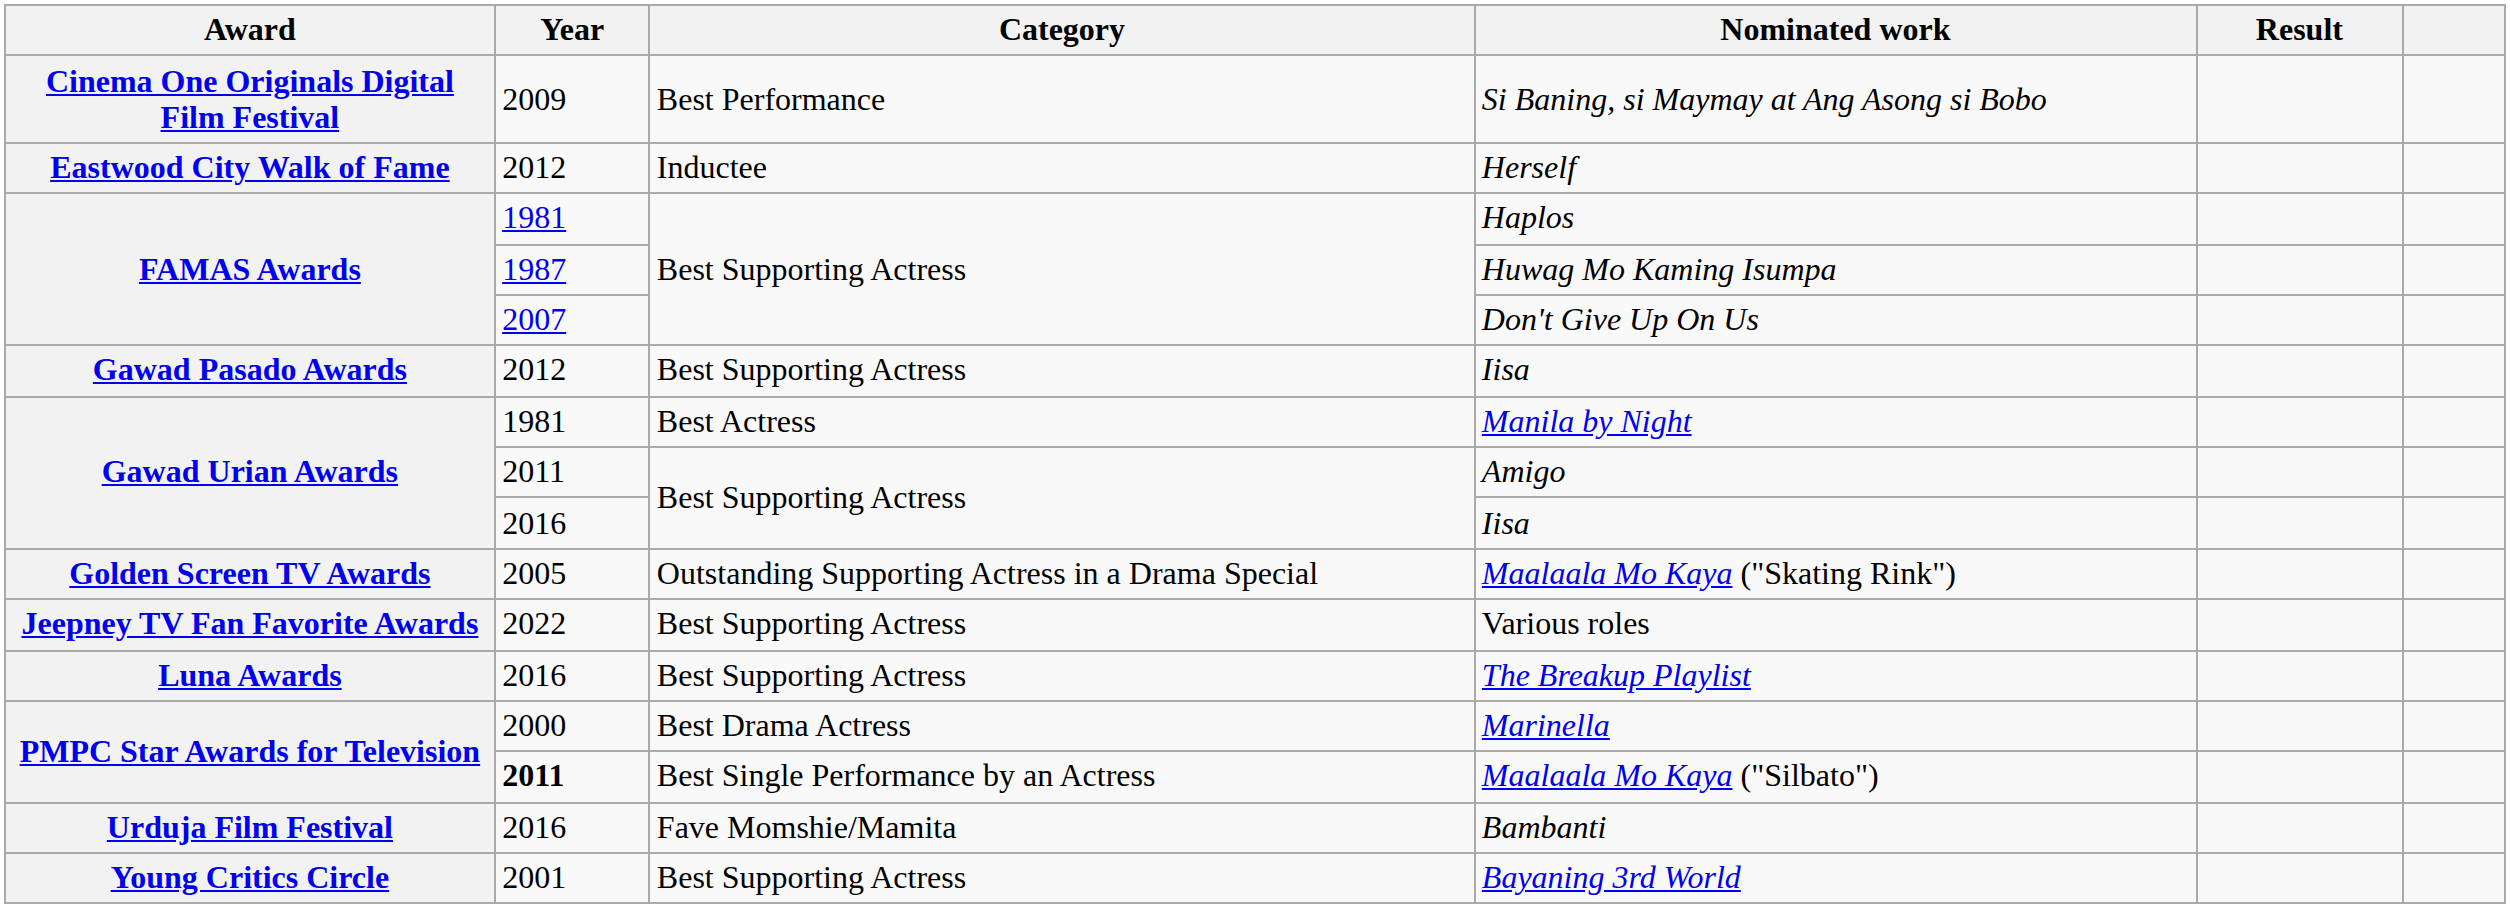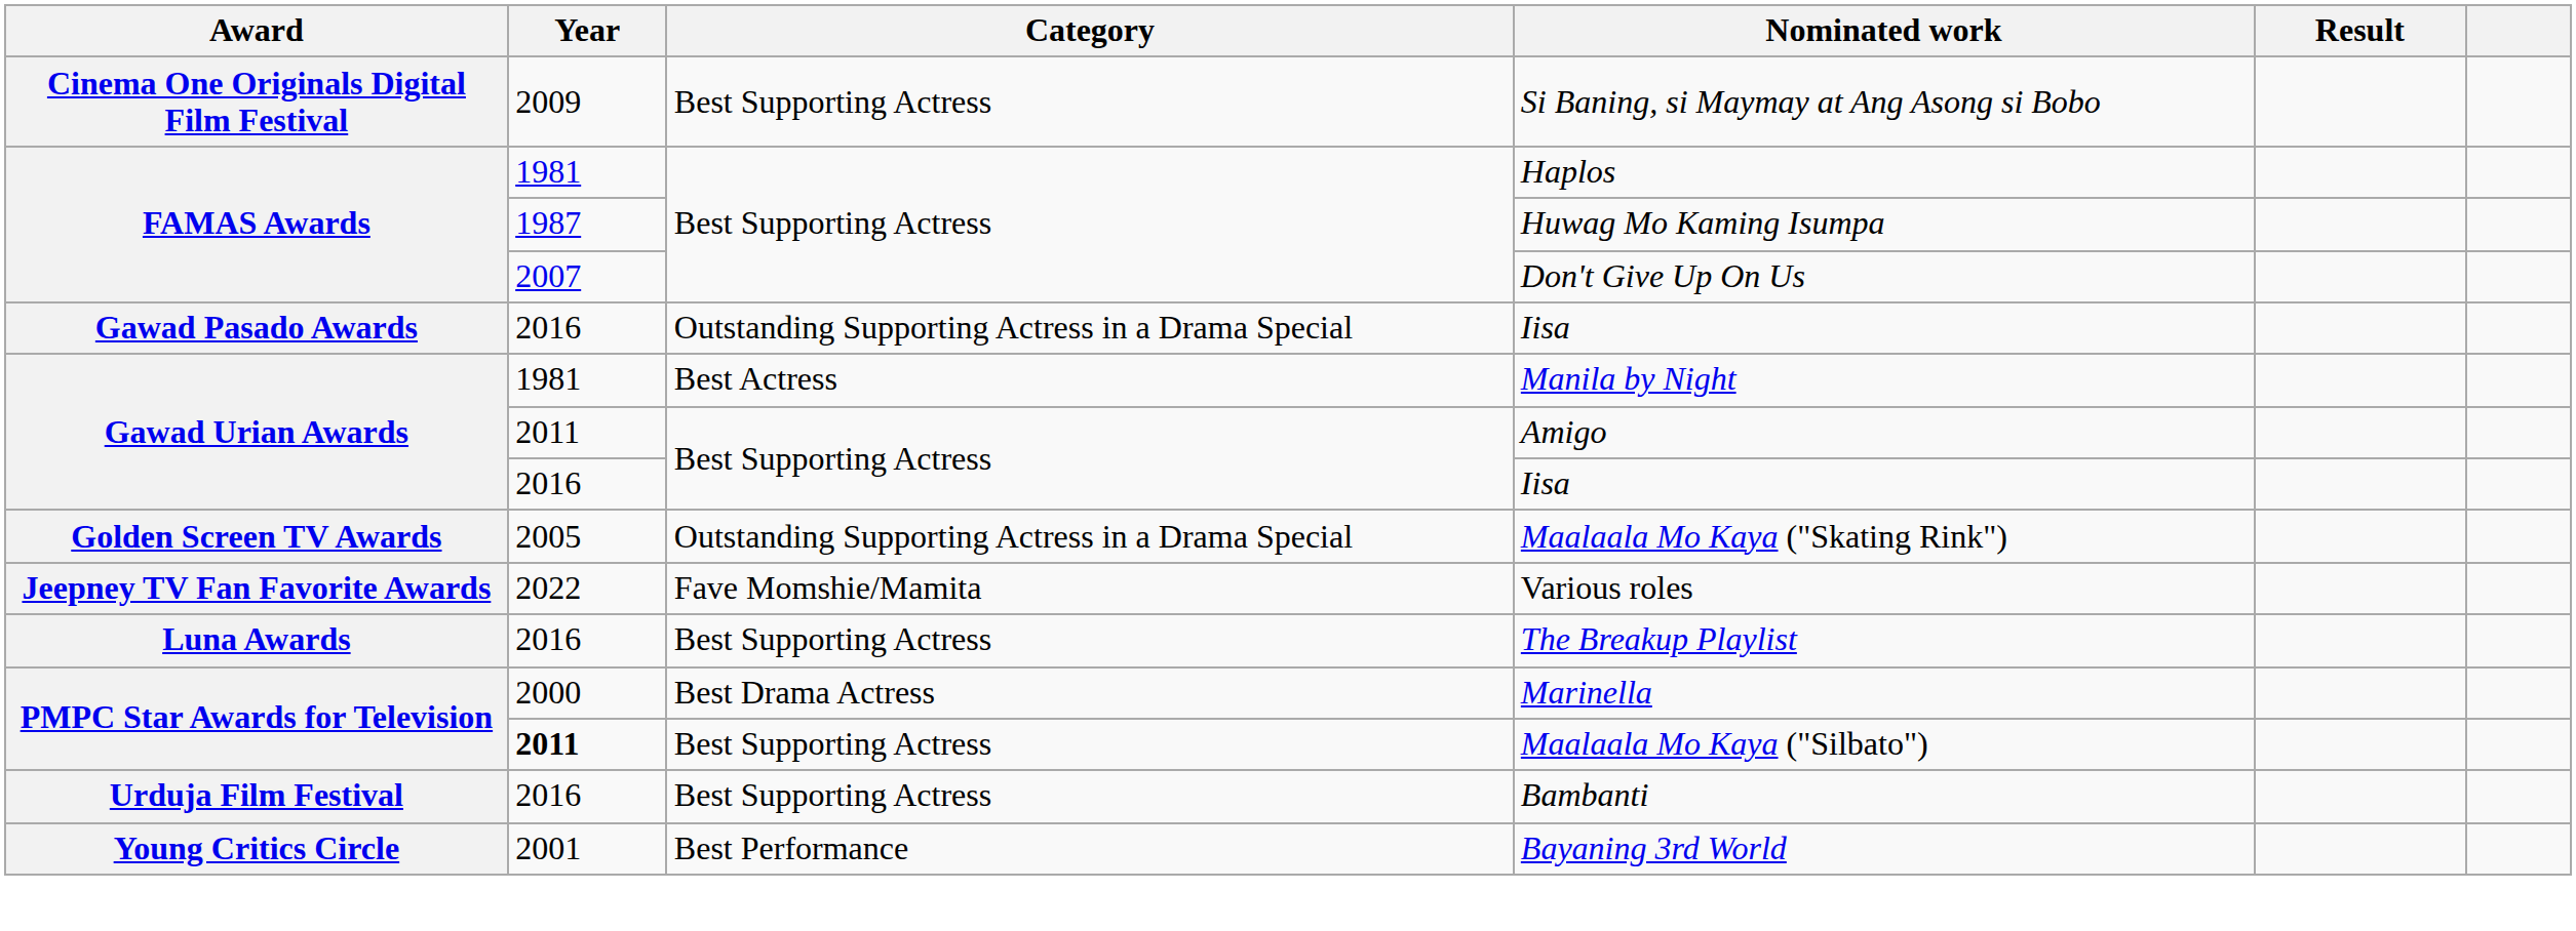Si Baning, si Maymay at Ang Asong si Bobo | Category: Best Performance -> Best Supporting Actress
- row: Eastwood City Walk of Fame | 2012 | Inductee | Herself
Gawad Pasado Awards / Iisa | Year: 2012 -> 2016
Gawad Pasado Awards / Iisa | Category: Best Supporting Actress -> Outstanding Supporting Actress in a Drama Special
Various roles | Category: Best Supporting Actress -> Fave Momshie/Mamita
Maalaala Mo Kaya ("Silbato") | Category: Best Single Performance by an Actress -> Best Supporting Actress
Bambanti | Category: Fave Momshie/Mamita -> Best Supporting Actress
Bayaning 3rd World | Category: Best Supporting Actress -> Best Performance
